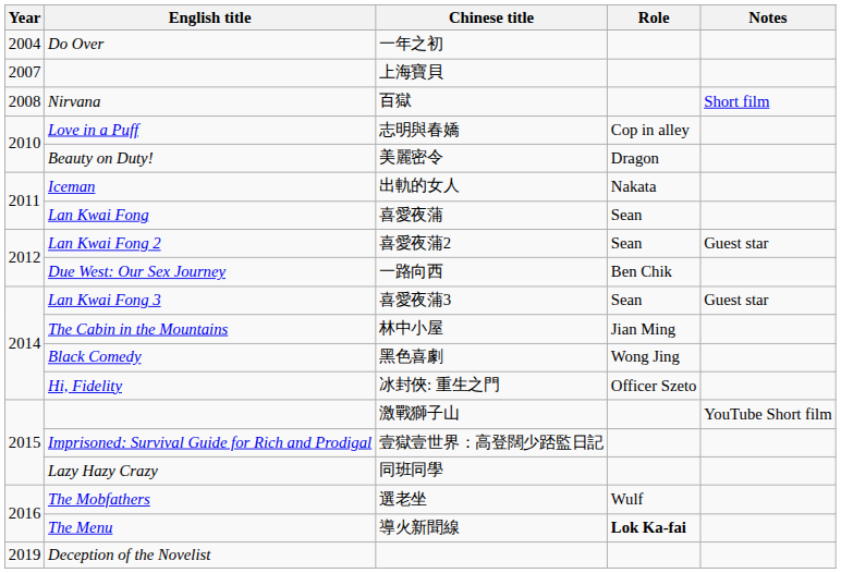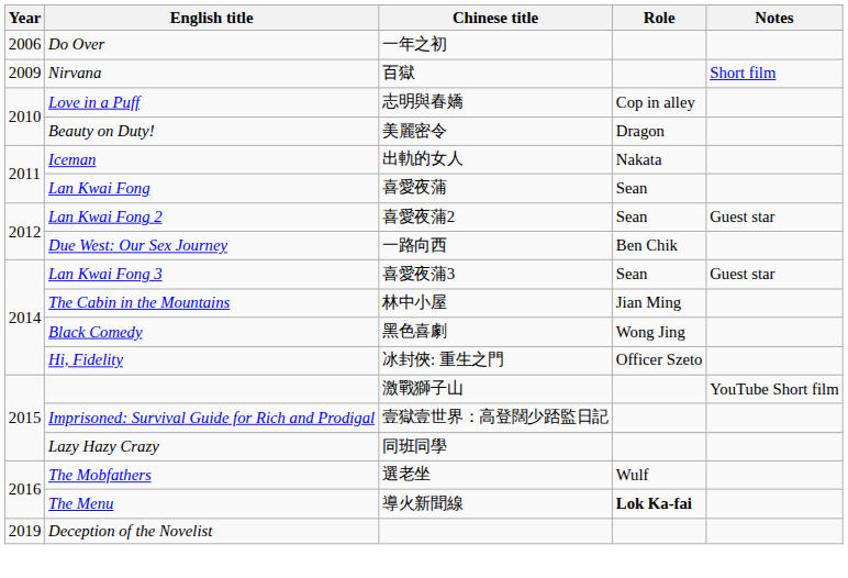一年之初 | Year: 2004 -> 2006
- row: 2007 | 上海寶貝
百獄 | Year: 2008 -> 2009
